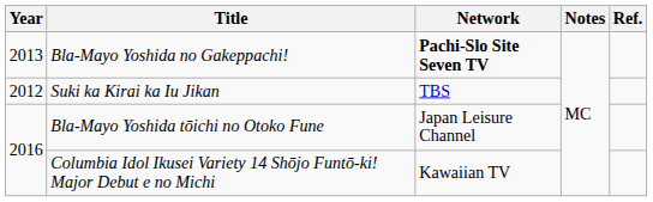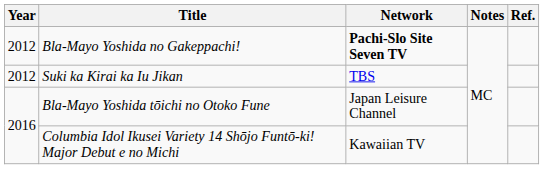Bla-Mayo Yoshida no Gakeppachi! | Year: 2013 -> 2012
